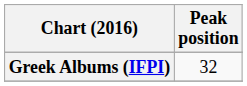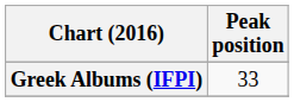Greek Albums (IFPI) | Peak position: 32 -> 33
